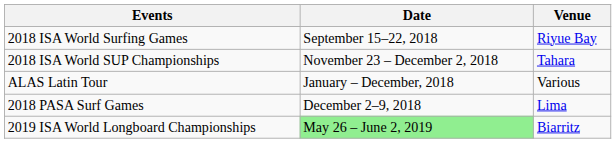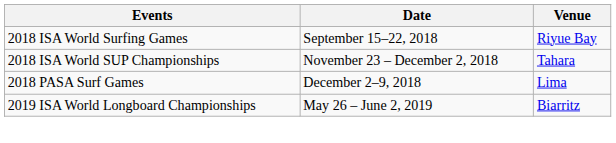- row: ALAS Latin Tour | January – December, 2018 | Various
2019 ISA World Longboard Championships | Date: lightgreen background -> no background
